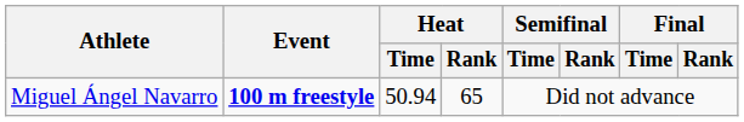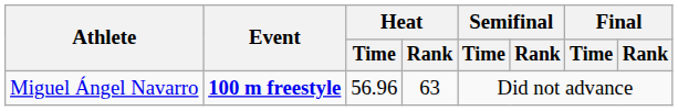Miguel Ángel Navarro | Heat / Time: 50.94 -> 56.96
Miguel Ángel Navarro | Heat / Rank: 65 -> 63
